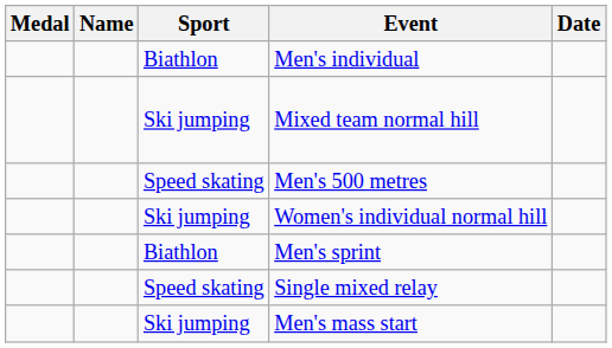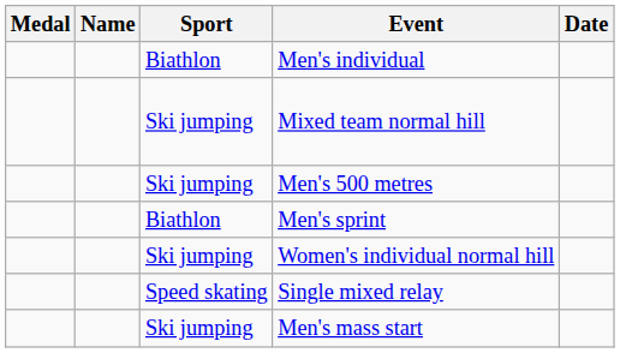Men's 500 metres | Sport: Speed skating -> Ski jumping
rows swapped: Men's sprint <-> Women's individual normal hill
